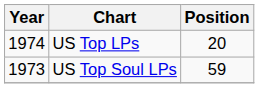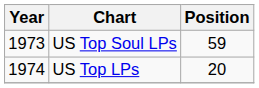rows swapped: US Top Soul LPs <-> US Top LPs
